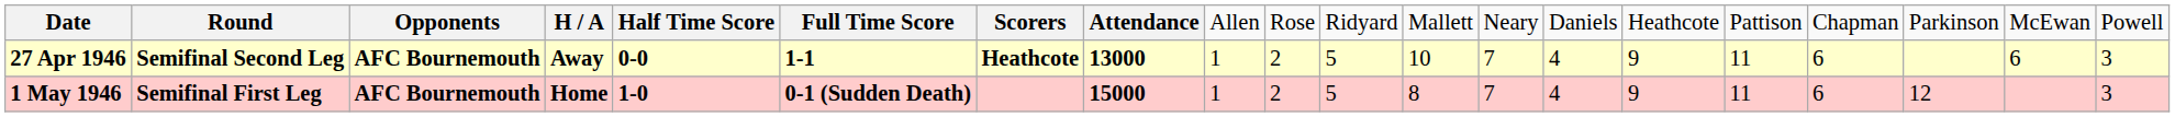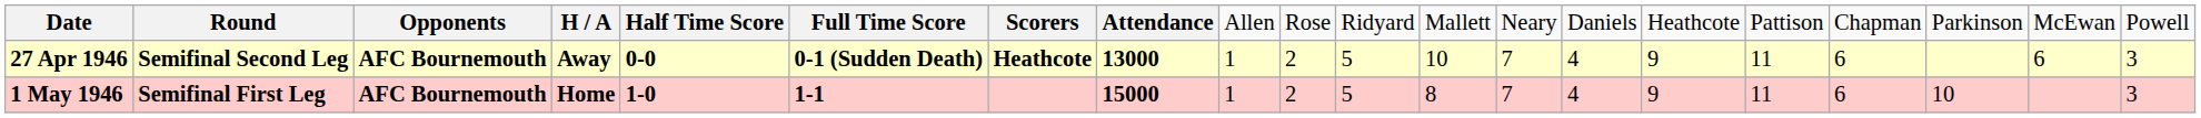27 Apr 1946 | column 6: 1-1 -> 0-1 (Sudden Death)
1 May 1946 | column 6: 0-1 (Sudden Death) -> 1-1
1 May 1946 | column 18: 12 -> 10
